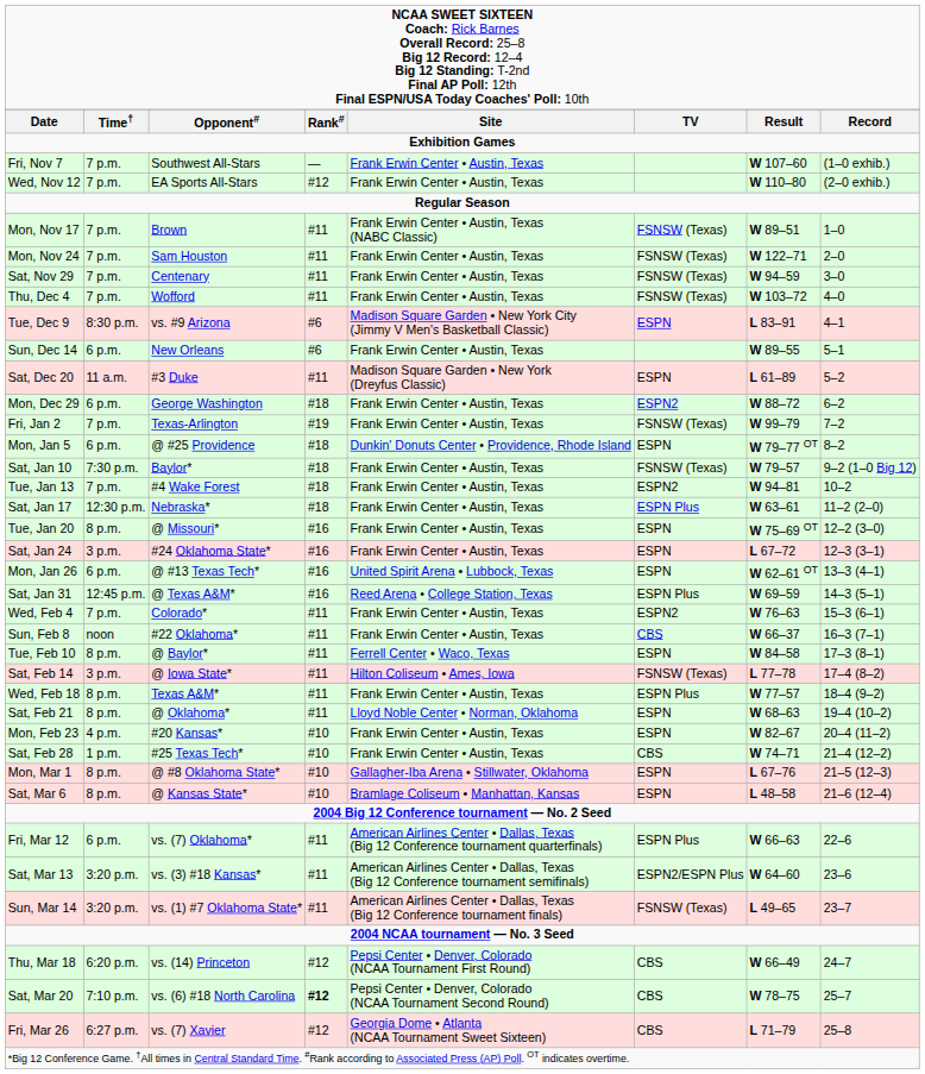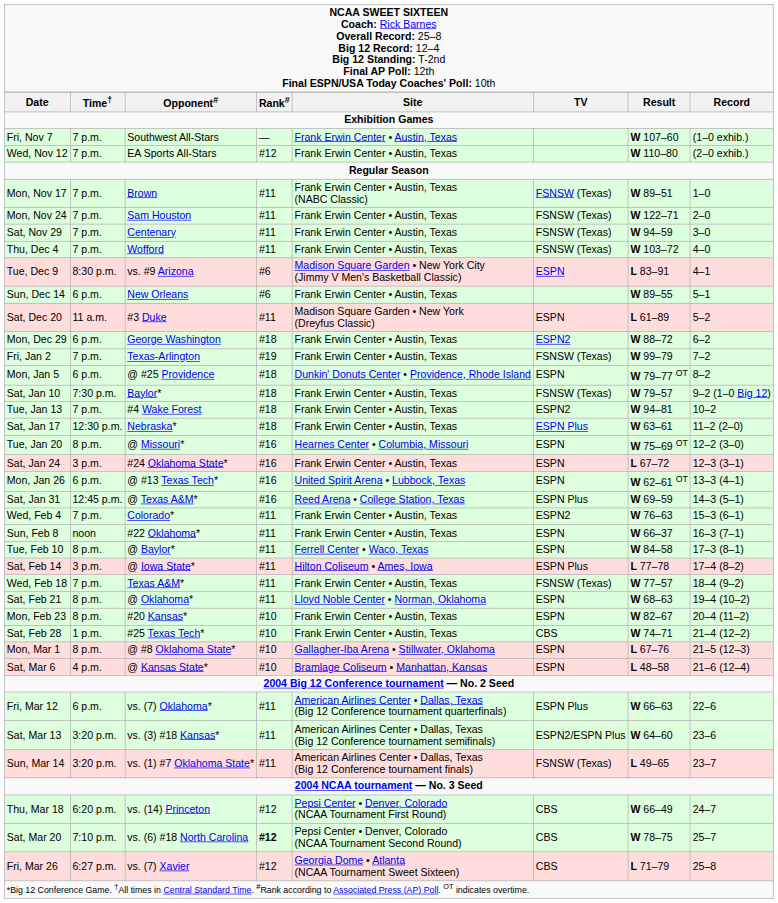Tue, Jan 20 | column 5: Frank Erwin Center • Austin, Texas -> Hearnes Center • Columbia, Missouri
Sun, Feb 8 | column 6: CBS -> ESPN
Sat, Feb 14 | column 6: FSNSW (Texas) -> ESPN Plus
Wed, Feb 18 | column 2: 8 p.m. -> 7 p.m.
Wed, Feb 18 | column 6: ESPN Plus -> FSNSW (Texas)
Mon, Feb 23 | column 2: 4 p.m. -> 8 p.m.
Sat, Mar 6 | column 2: 8 p.m. -> 4 p.m.
